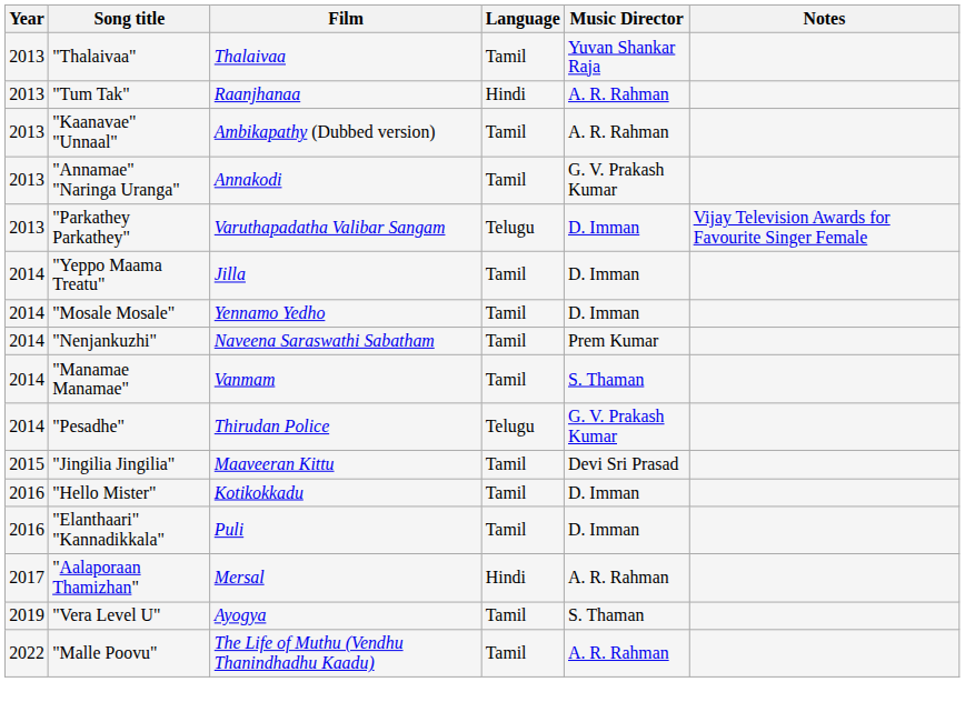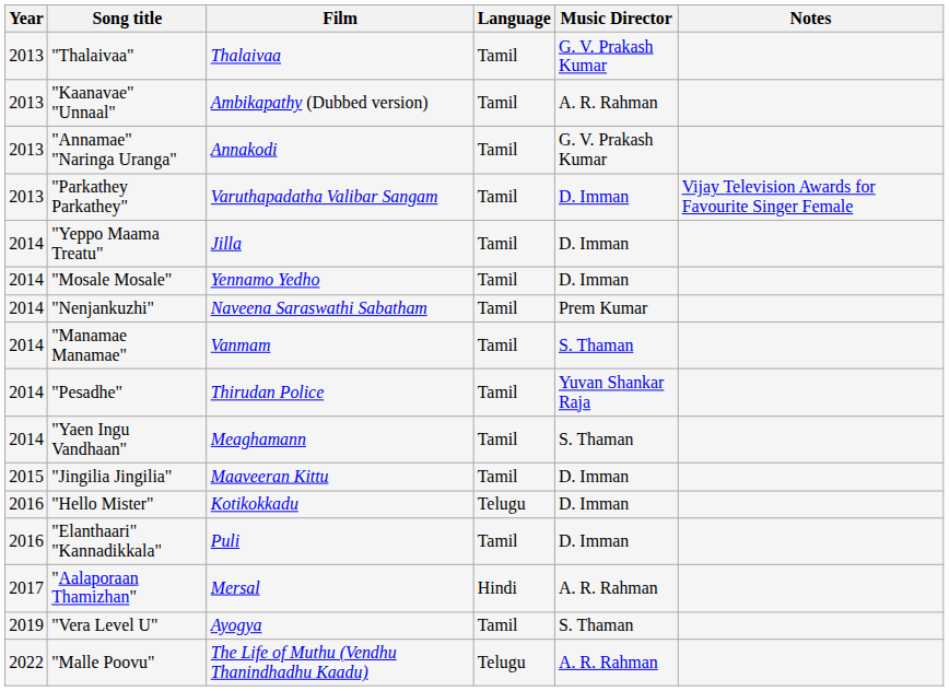"Thalaivaa" | Music Director: Yuvan Shankar Raja -> G. V. Prakash Kumar
- row: 2013 | "Tum Tak" | Raanjhanaa | Hindi | A. R. Rahman
"Parkathey Parkathey" | Language: Telugu -> Tamil
"Pesadhe" | Language: Telugu -> Tamil
"Pesadhe" | Music Director: G. V. Prakash Kumar -> Yuvan Shankar Raja
+ row: 2014 | "Yaen Ingu Vandhaan" | Meaghamann | Tamil | S. Thaman
"Jingilia Jingilia" | Music Director: Devi Sri Prasad -> D. Imman
"Hello Mister" | Language: Tamil -> Telugu
"Malle Poovu" | Language: Tamil -> Telugu
